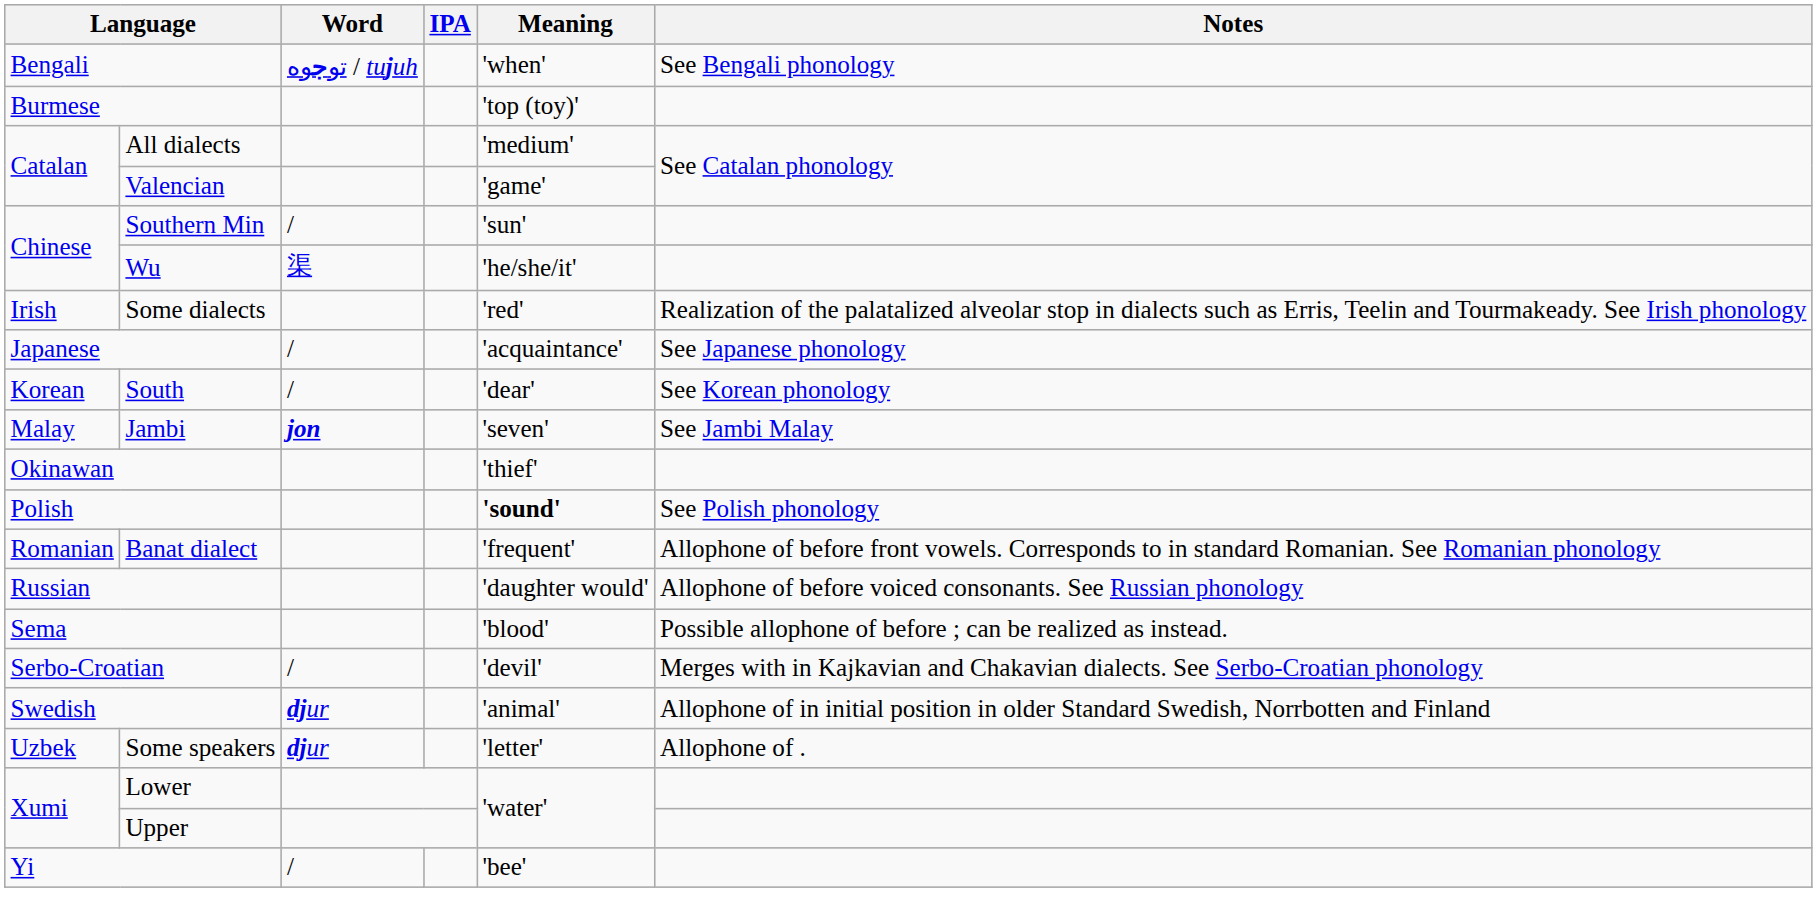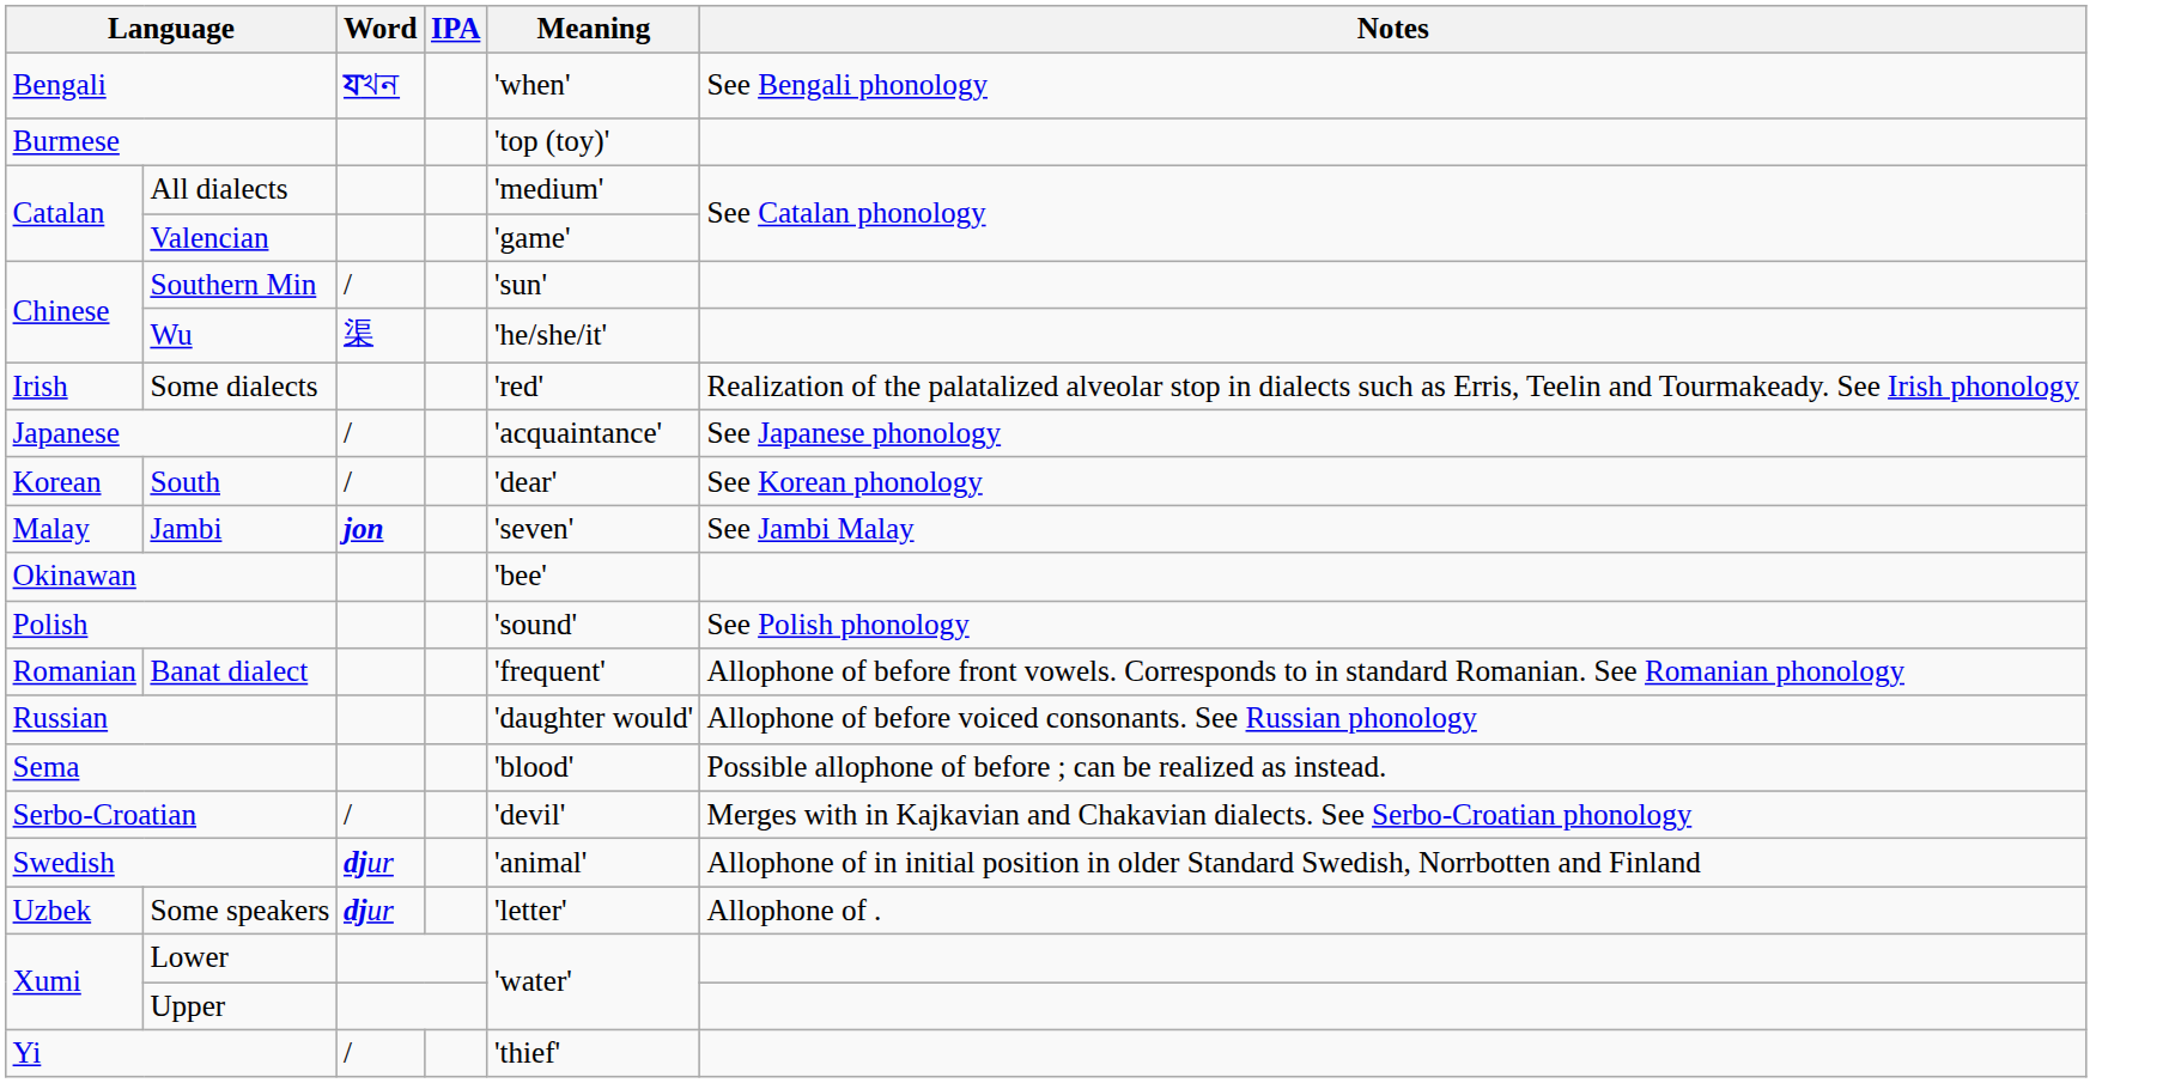Bengali | Word: توجوه / tujuh -> যখন
Okinawan | Meaning: 'thief' -> 'bee'
Polish | Meaning: bold -> normal
Yi | Meaning: 'bee' -> 'thief'
